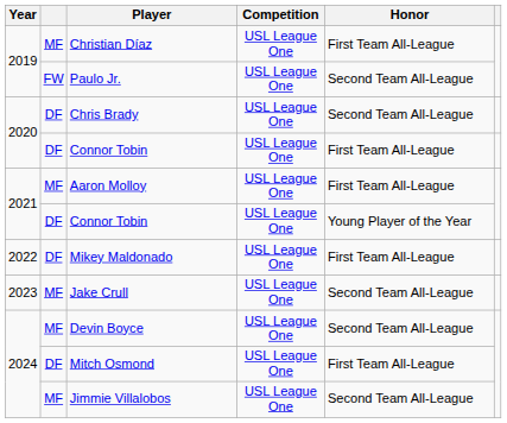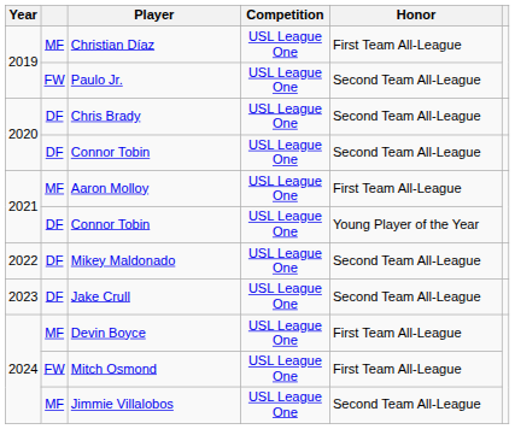2020 / Connor Tobin | Honor: First Team All-League -> Second Team All-League
Mikey Maldonado | Honor: First Team All-League -> Second Team All-League
Jake Crull | column 2: MF -> DF
Devin Boyce | Honor: Second Team All-League -> First Team All-League
Mitch Osmond | column 2: DF -> FW
